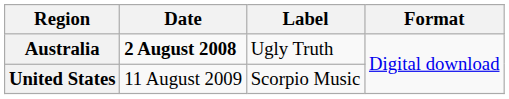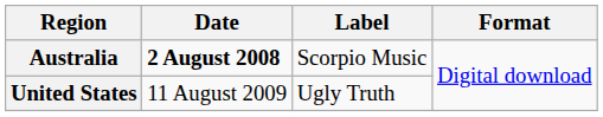Australia | Label: Ugly Truth -> Scorpio Music
United States | Label: Scorpio Music -> Ugly Truth
